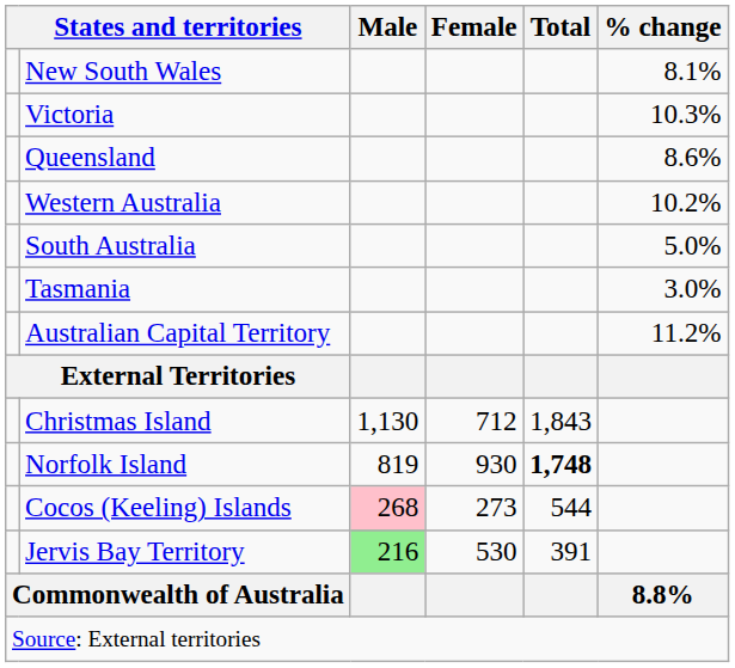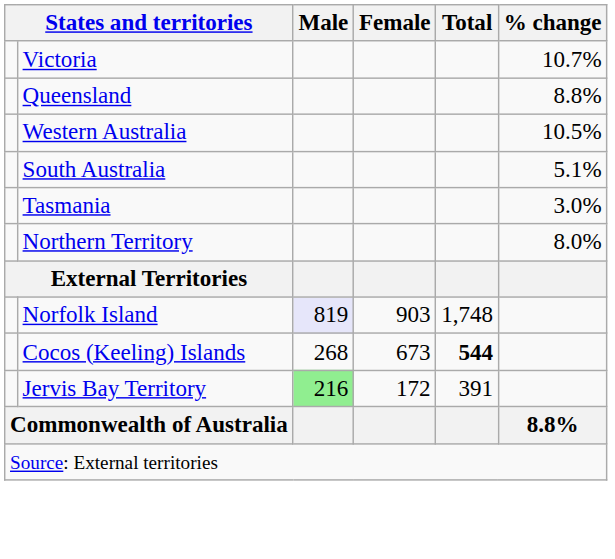- row: New South Wales | 8.1%
Victoria | % change: 10.3% -> 10.7%
Queensland | % change: 8.6% -> 8.8%
Western Australia | % change: 10.2% -> 10.5%
South Australia | % change: 5.0% -> 5.1%
- row: Australian Capital Territory | 11.2%
+ row: Northern Territory | 8.0%
- row: Christmas Island | 1,130 | 712 | 1,843
Norfolk Island | Male: no background -> lavender background
Norfolk Island | Female: 930 -> 903
Norfolk Island | Total: bold -> normal
Cocos (Keeling) Islands | Male: pink background -> no background
Cocos (Keeling) Islands | Female: 273 -> 673
Cocos (Keeling) Islands | Total: normal -> bold
Jervis Bay Territory | Female: 530 -> 172
